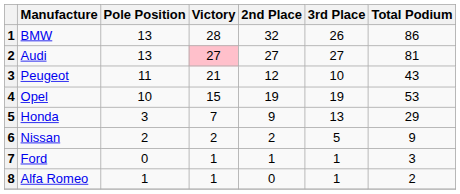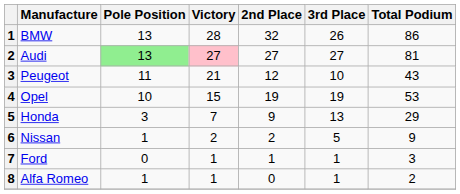Audi | Pole Position: no background -> lightgreen background
Nissan | Pole Position: 2 -> 1
